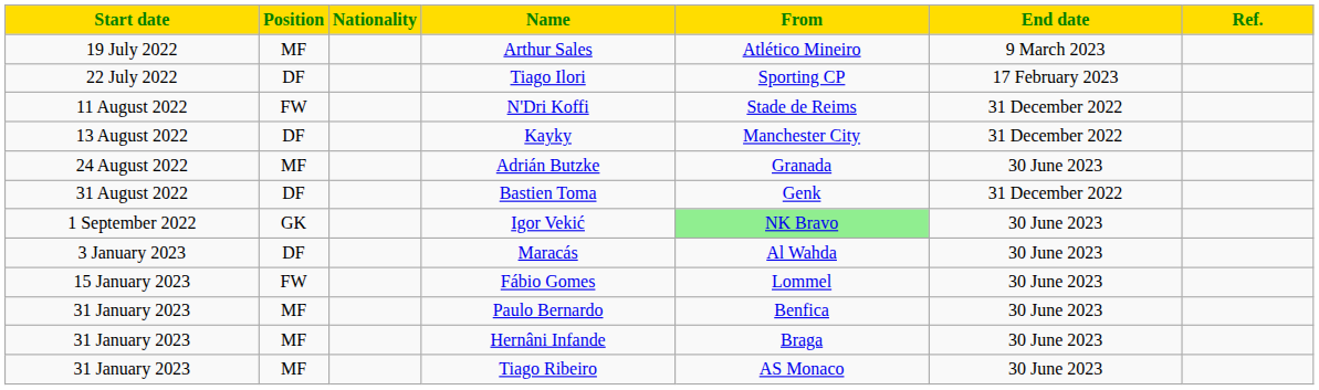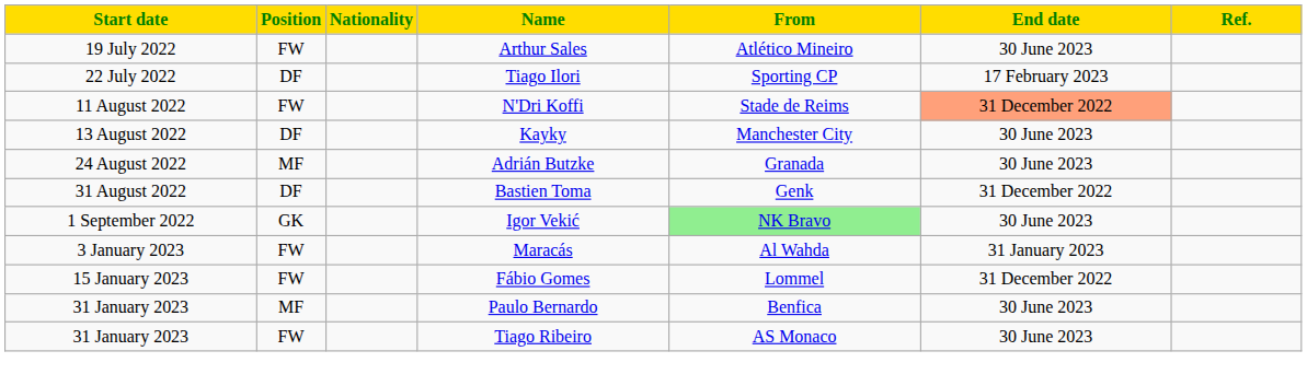Arthur Sales | Position: MF -> FW
Arthur Sales | End date: 9 March 2023 -> 30 June 2023
N'Dri Koffi | End date: no background -> lightsalmon background
Kayky | End date: 31 December 2022 -> 30 June 2023
Maracás | Position: DF -> FW
Maracás | End date: 30 June 2023 -> 31 January 2023
Fábio Gomes | End date: 30 June 2023 -> 31 December 2022
- row: 31 January 2023 | MF | Hernâni Infande | Braga | 30 June 2023
Tiago Ribeiro | Position: MF -> FW
